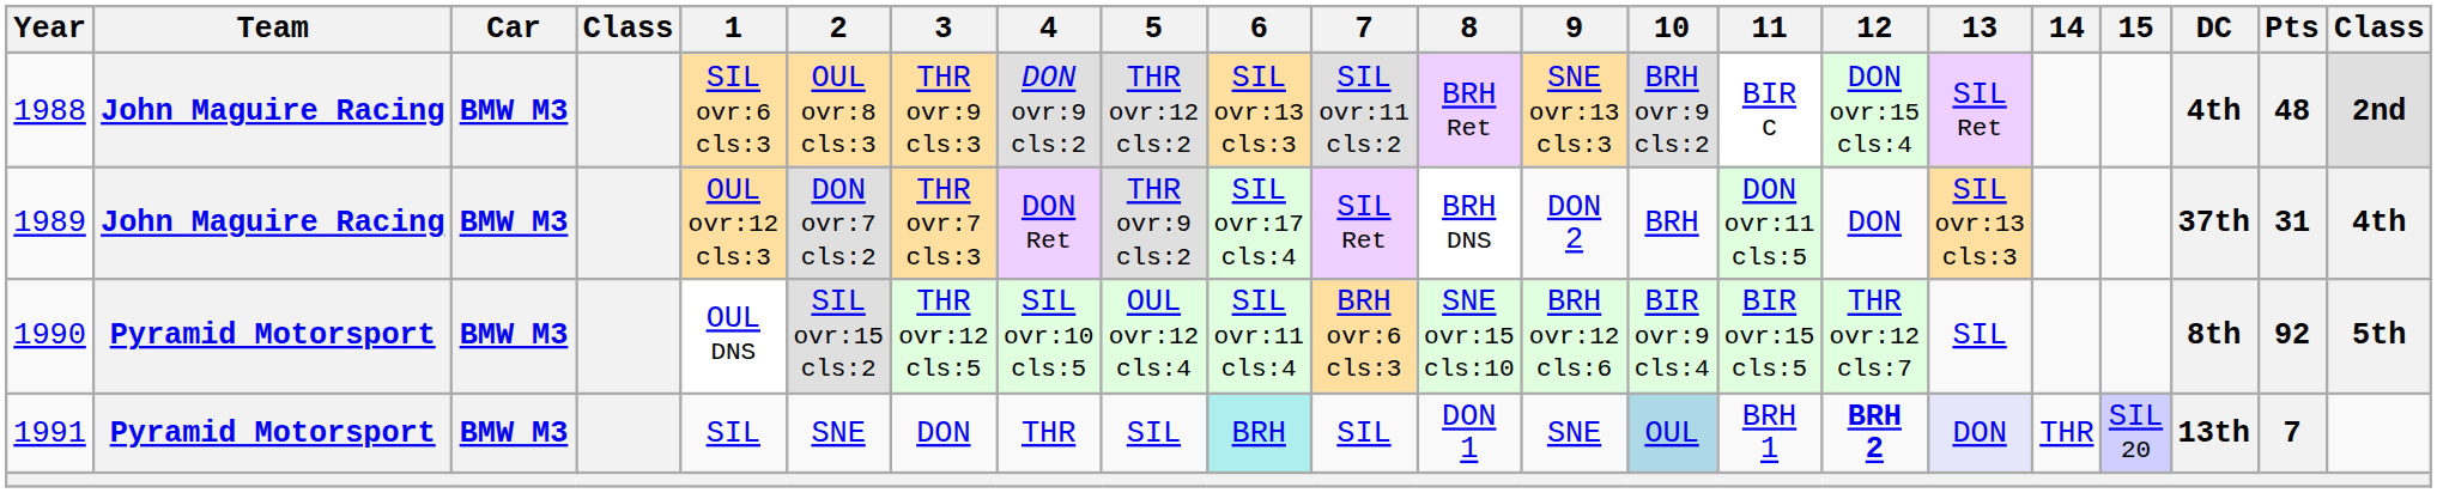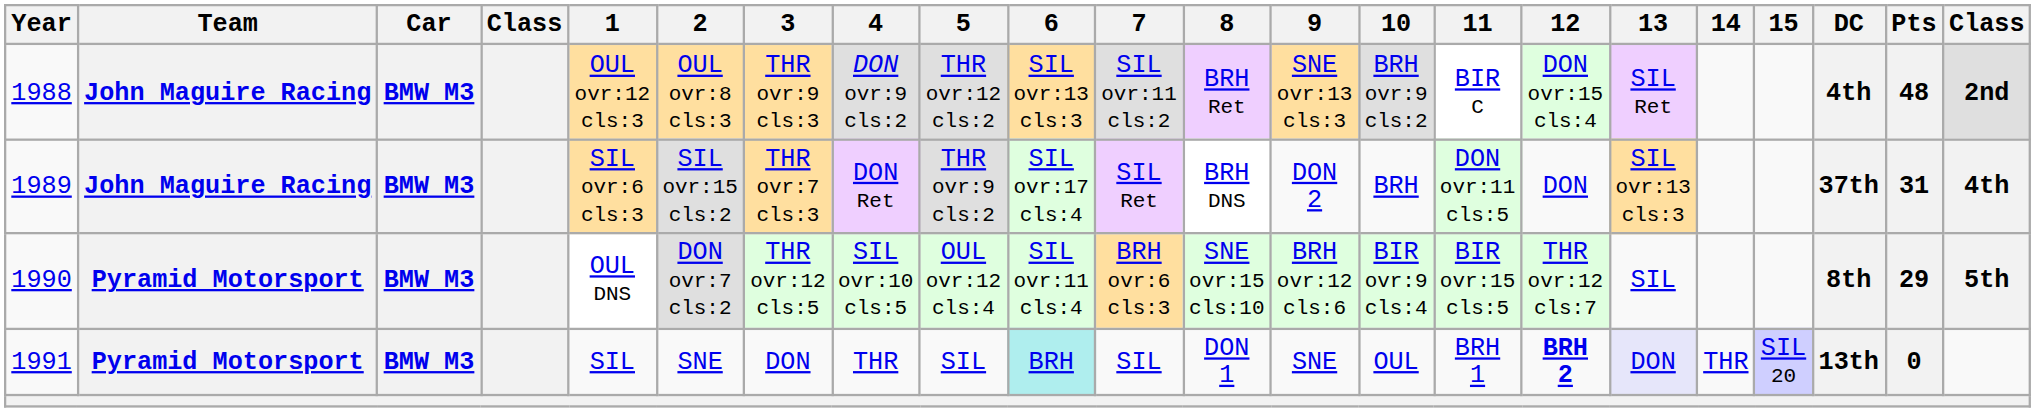1988 | 1: SIL ovr:6 cls:3 -> OUL ovr:12 cls:3
1989 | 1: OUL ovr:12 cls:3 -> SIL ovr:6 cls:3
1989 | 2: DON ovr:7 cls:2 -> SIL ovr:15 cls:2
1990 | 2: SIL ovr:15 cls:2 -> DON ovr:7 cls:2
1990 | Pts: 92 -> 29
1991 | 10: lightblue background -> no background
1991 | Pts: 7 -> 0
